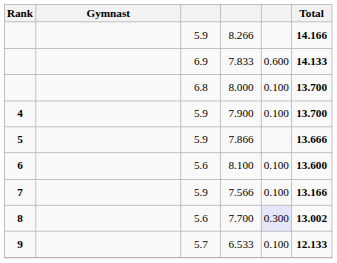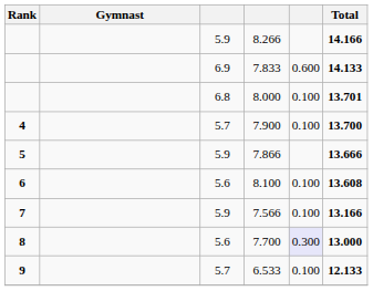8.000 | Total: 13.700 -> 13.701
7.900 | column 3: 5.9 -> 5.7
8.100 | Total: 13.600 -> 13.608
7.700 | Total: 13.002 -> 13.000
